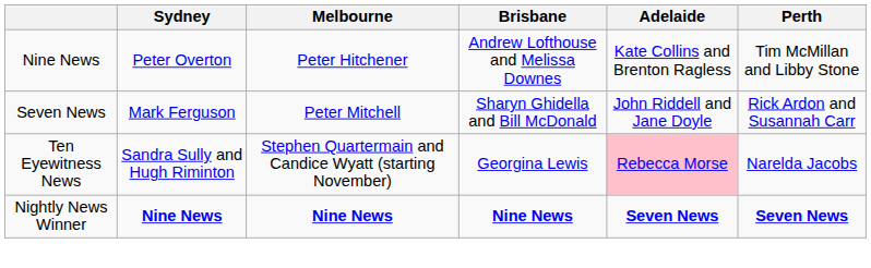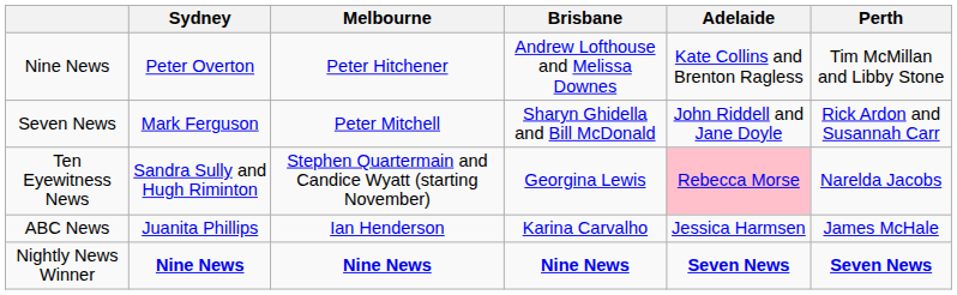+ row: ABC News | Juanita Phillips | Ian Henderson | Karina Carvalho | Jessica Harmsen | James McHale
